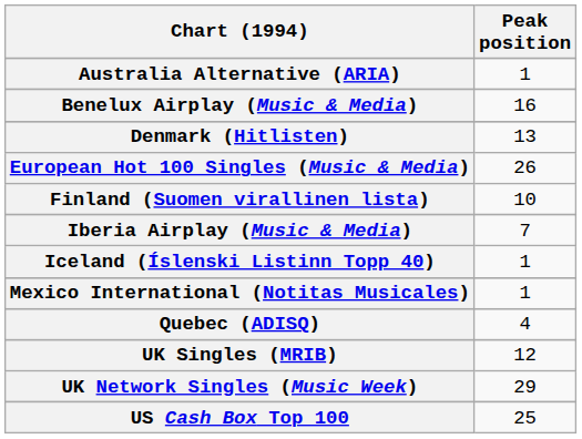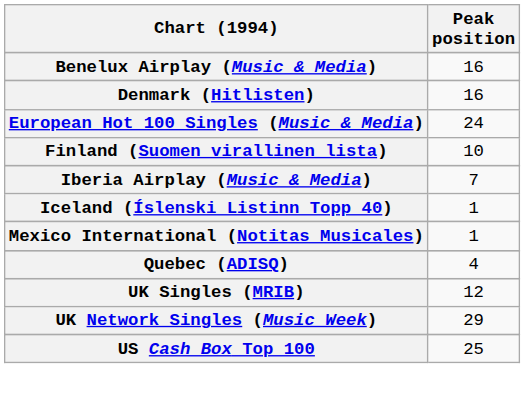- row: Australia Alternative (ARIA) | 1
Denmark (Hitlisten) | Peak position: 13 -> 16
European Hot 100 Singles (Music & Media) | Peak position: 26 -> 24
